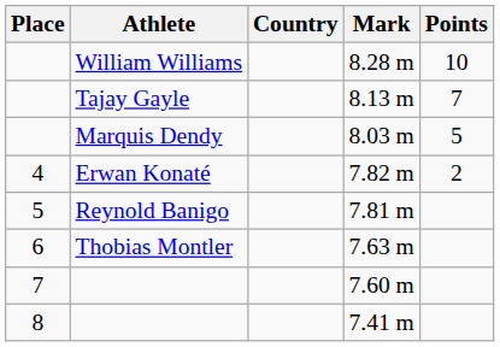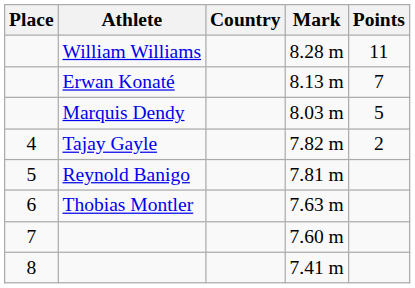8.28 m | Points: 10 -> 11
8.13 m | Athlete: Tajay Gayle -> Erwan Konaté
7.82 m | Athlete: Erwan Konaté -> Tajay Gayle
